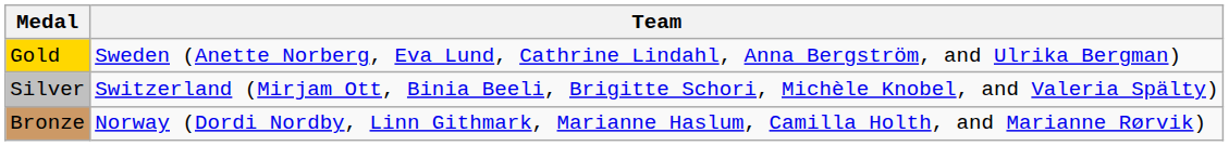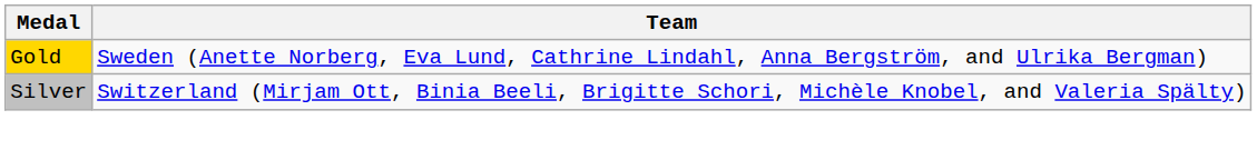- row: Bronze | Norway (Dordi Nordby, Linn Githmark, Marianne Haslum, Camilla Holth, and Marianne Rørvik)
